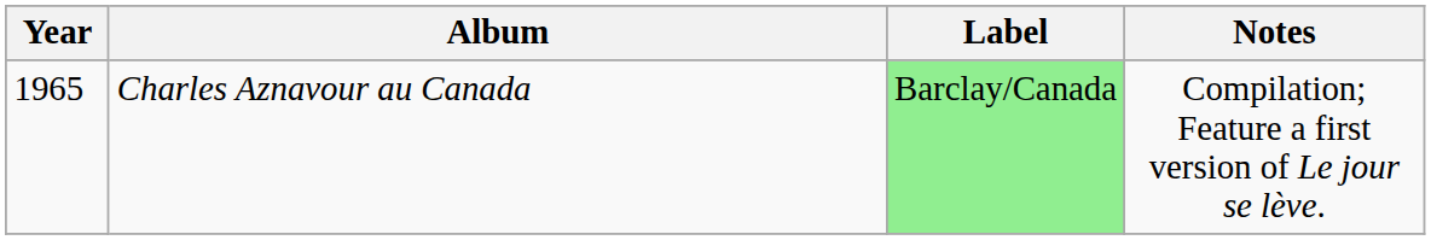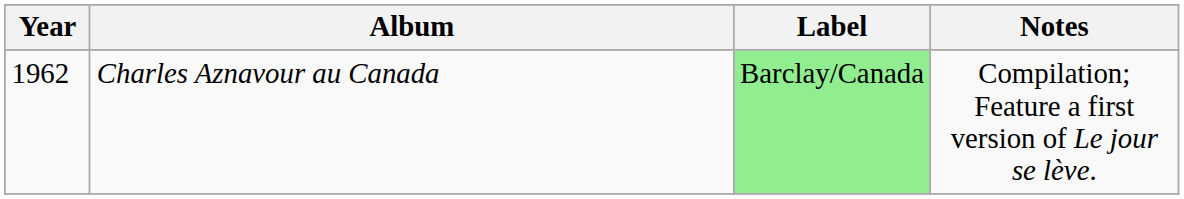Charles Aznavour au Canada | Year: 1965 -> 1962
